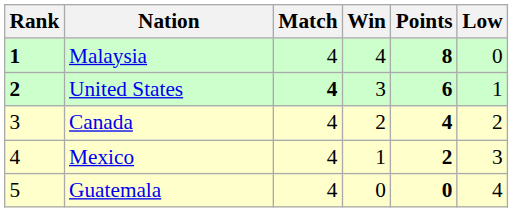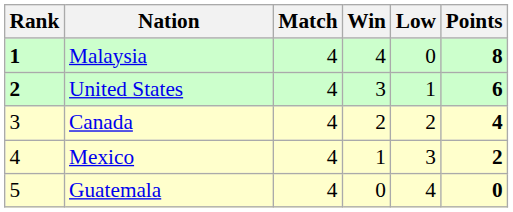columns swapped: Low <-> Points
United States | Match: bold -> normal
